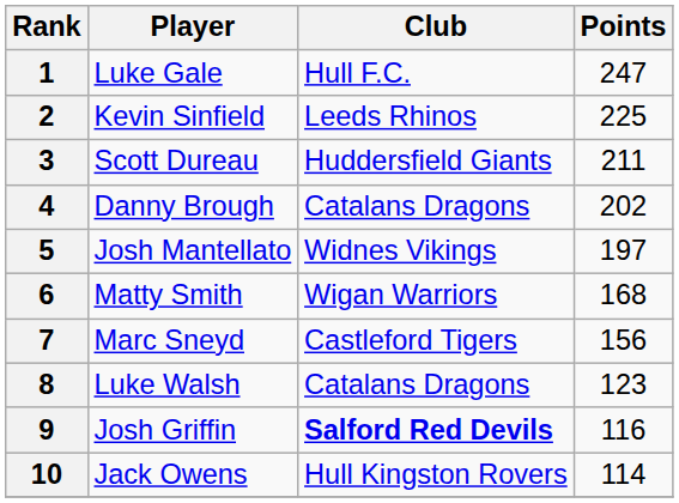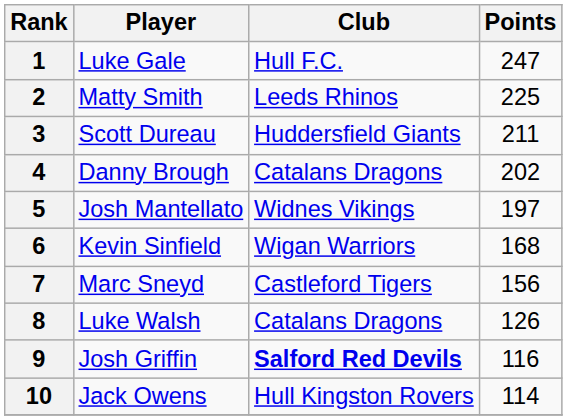2 | Player: Kevin Sinfield -> Matty Smith
6 | Player: Matty Smith -> Kevin Sinfield
8 | Points: 123 -> 126
